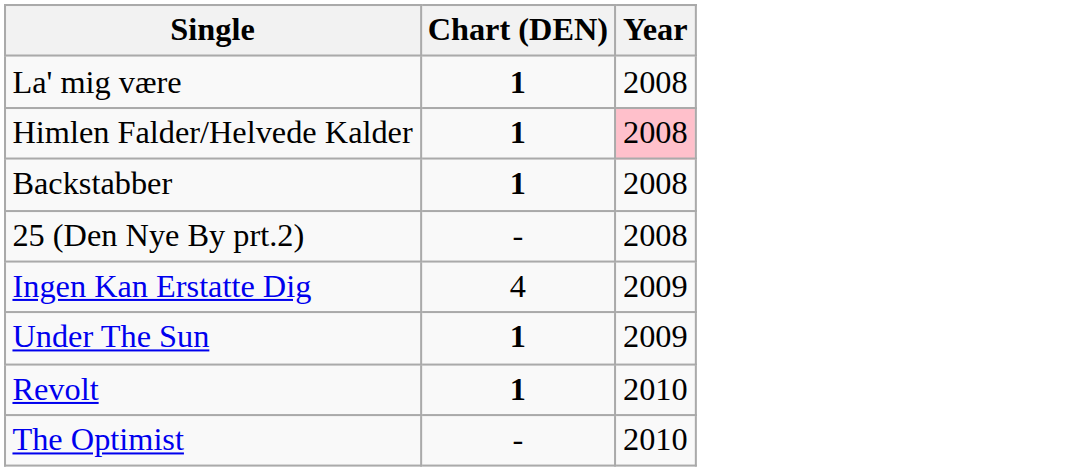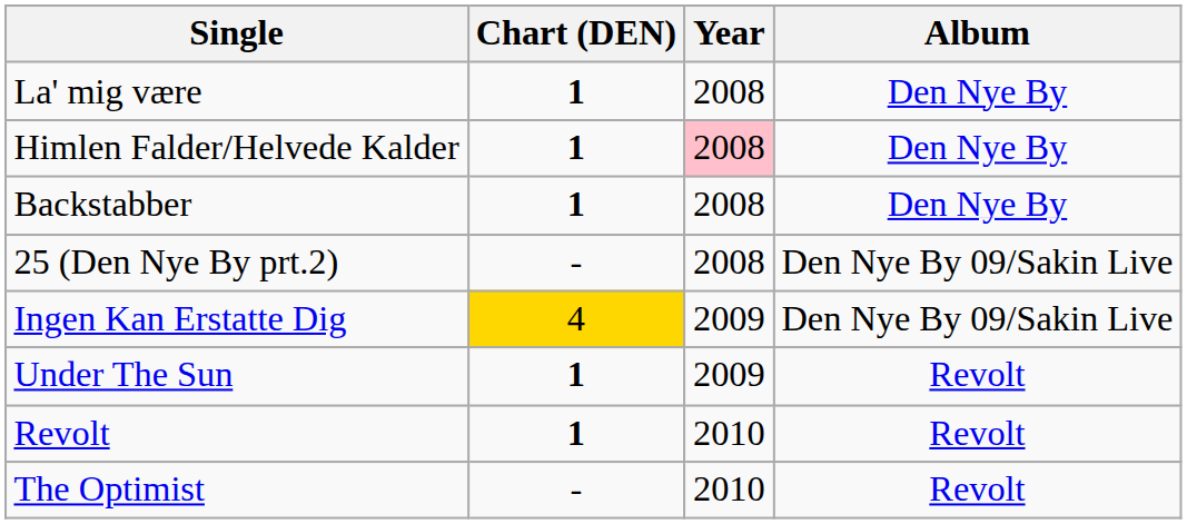+ column: Album | Den Nye By | Den Nye By | Den Nye By | Den Nye By 09/Sakin Live | Den Nye By 09/Sakin Live | Revolt | Revolt | Revolt
Ingen Kan Erstatte Dig | Chart (DEN): no background -> gold background
